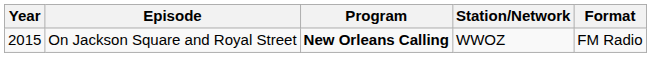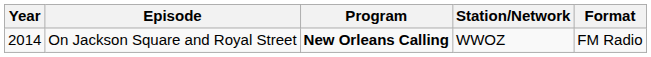On Jackson Square and Royal Street | Year: 2015 -> 2014
